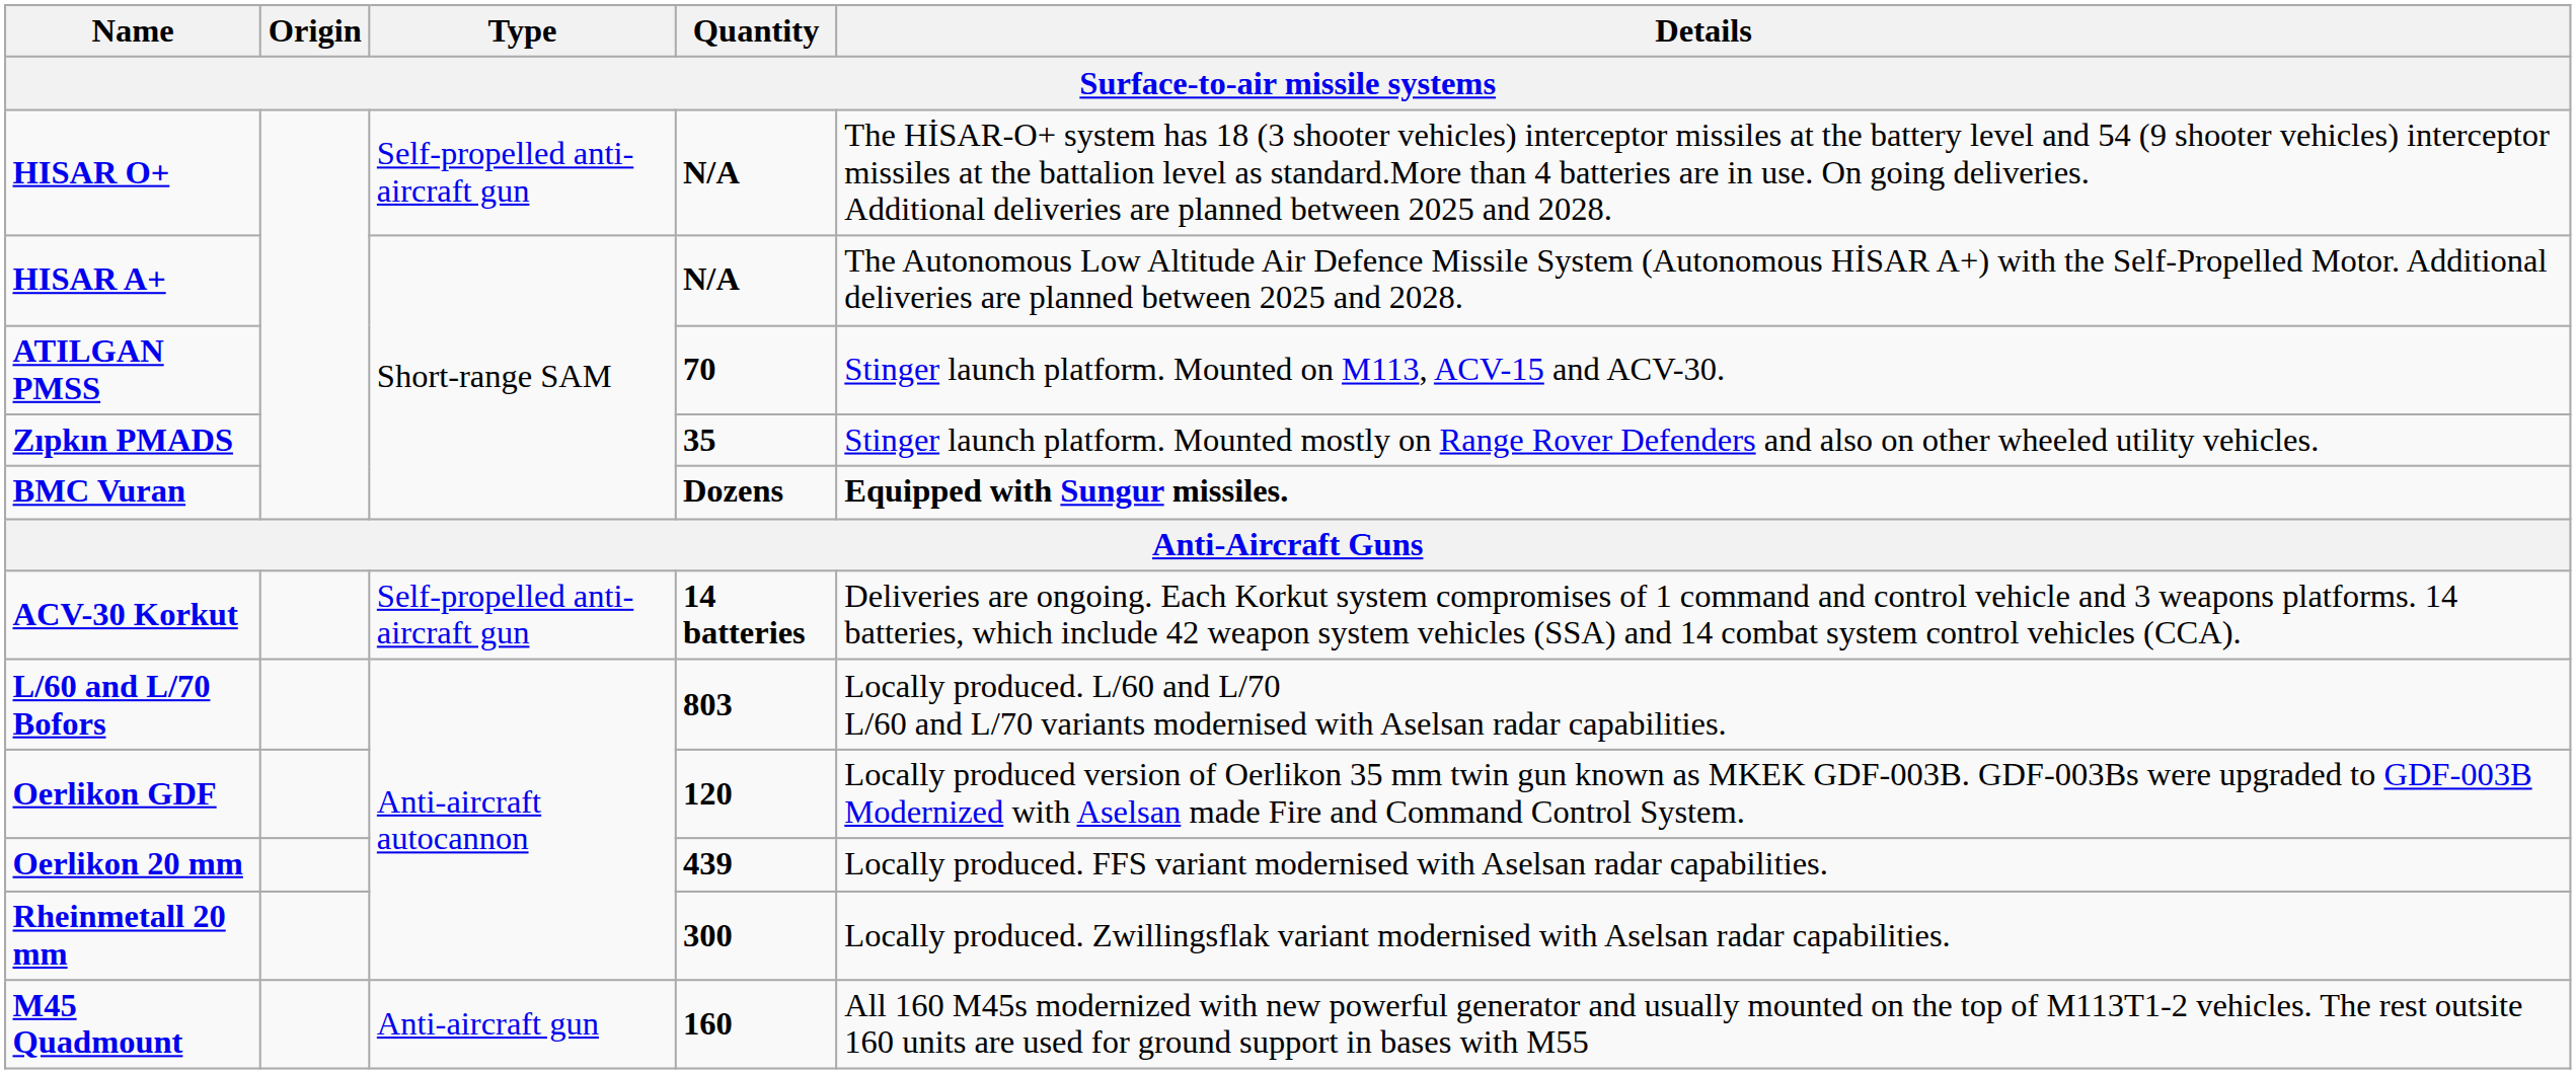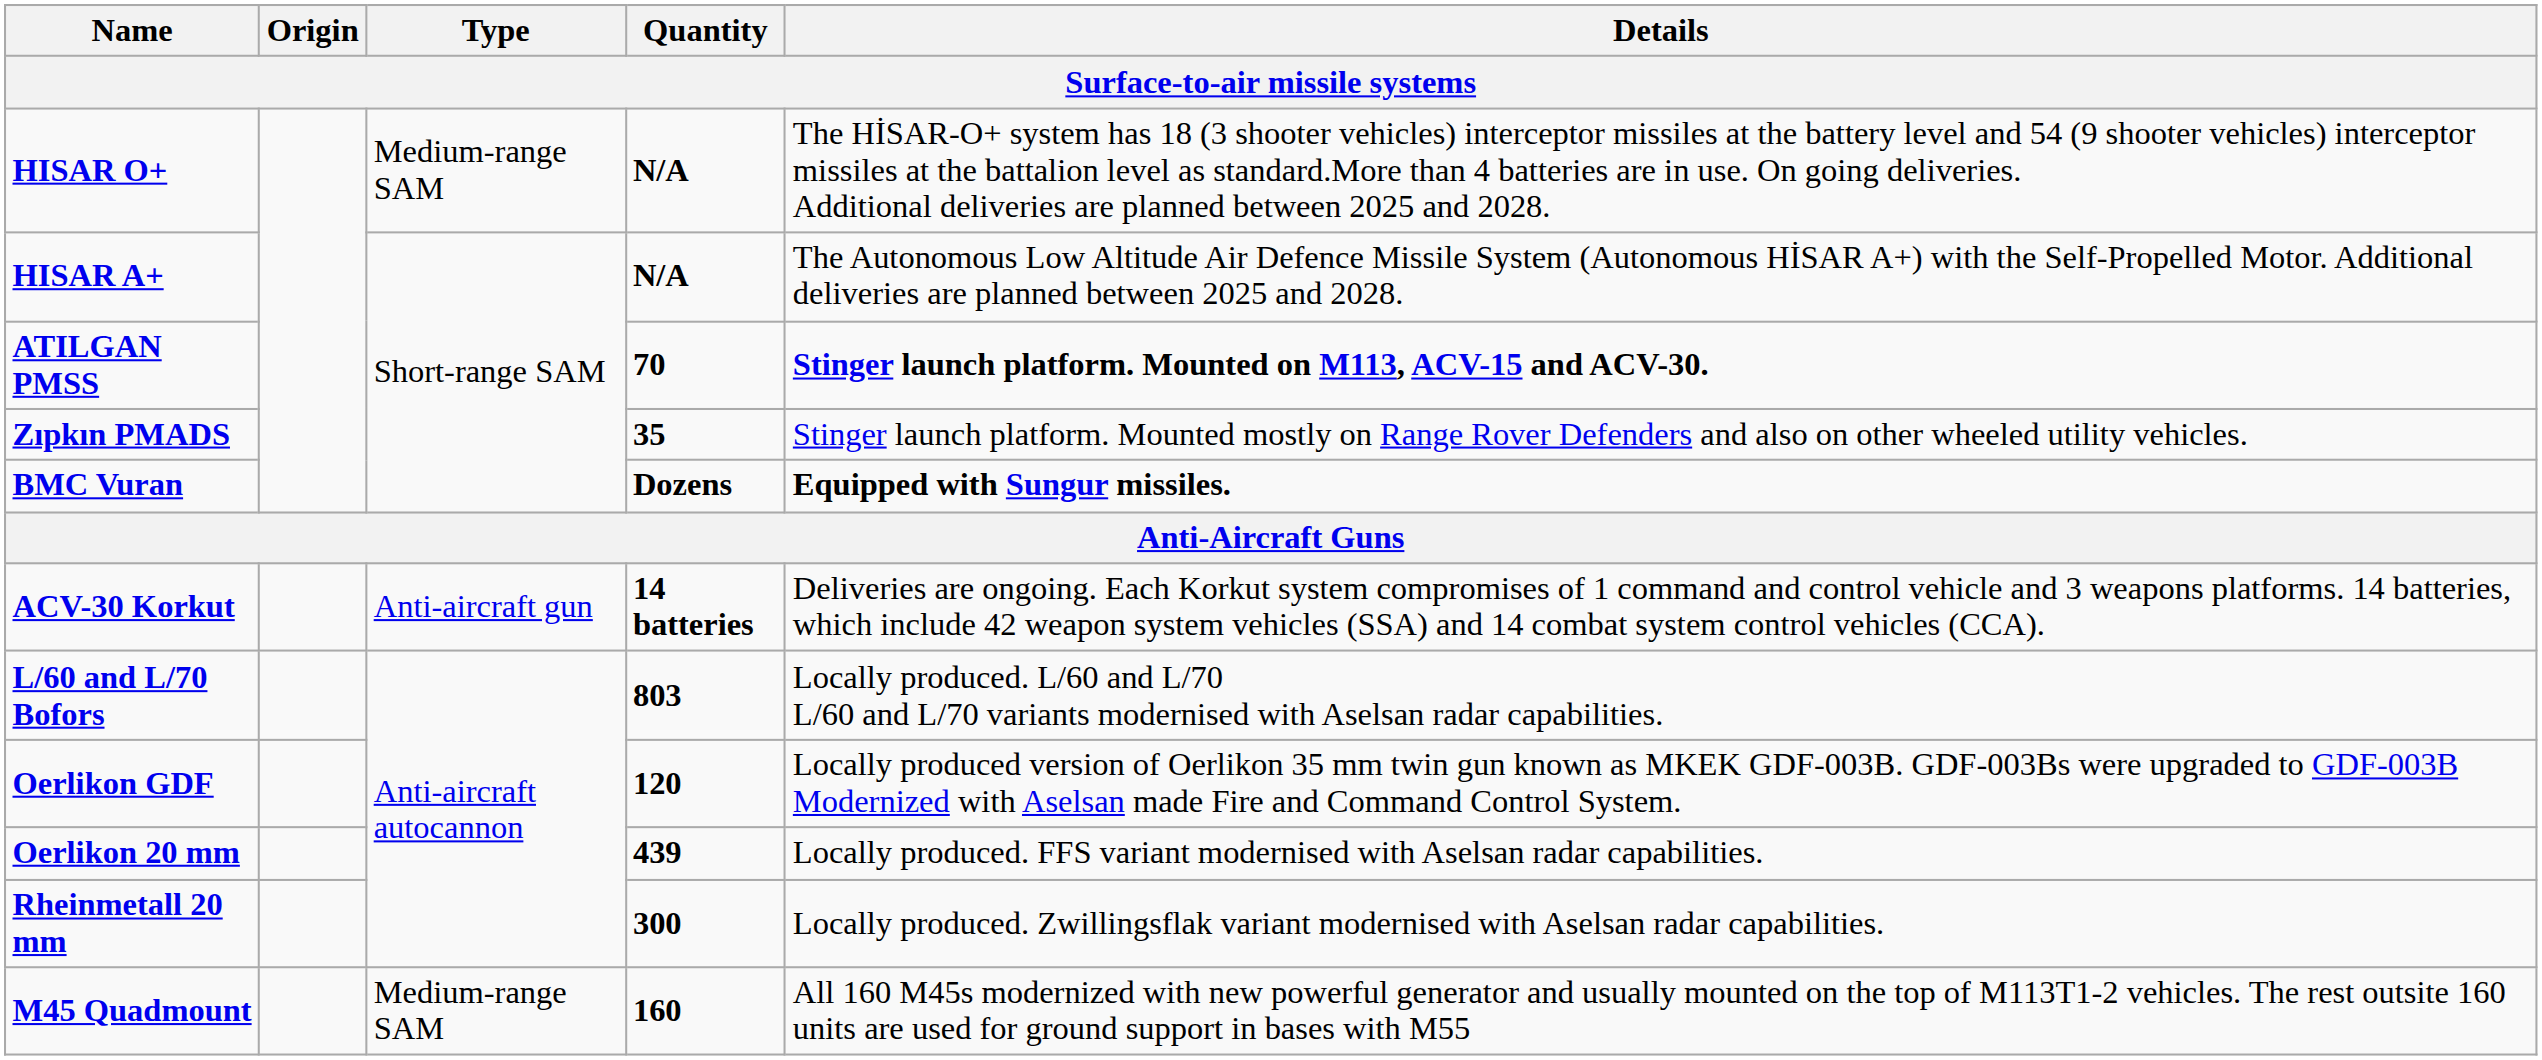HISAR O+ | Type: Self-propelled anti-aircraft gun -> Medium-range SAM
ATILGAN PMSS | Details: normal -> bold
ACV-30 Korkut | Type: Self-propelled anti-aircraft gun -> Anti-aircraft gun
M45 Quadmount | Type: Anti-aircraft gun -> Medium-range SAM
